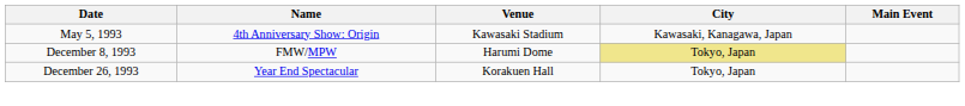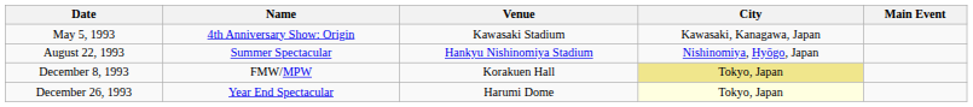+ row: August 22, 1993 | Summer Spectacular | Hankyu Nishinomiya Stadium | Nishinomiya, Hyōgo, Japan
December 8, 1993 | Venue: Harumi Dome -> Korakuen Hall
December 26, 1993 | Venue: Korakuen Hall -> Harumi Dome
December 26, 1993 | City: no background -> lightyellow background
